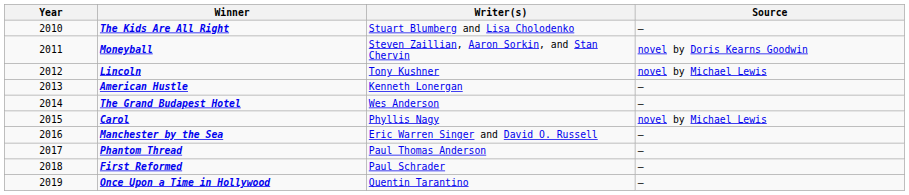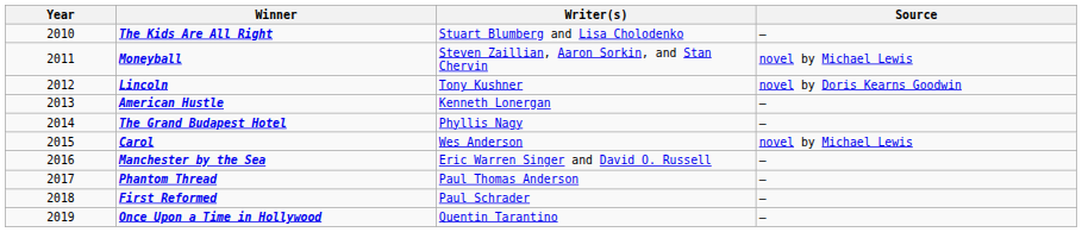Moneyball | Source: novel by Doris Kearns Goodwin -> novel by Michael Lewis
Lincoln | Source: novel by Michael Lewis -> novel by Doris Kearns Goodwin
The Grand Budapest Hotel | Writer(s): Wes Anderson -> Phyllis Nagy
Carol | Writer(s): Phyllis Nagy -> Wes Anderson
